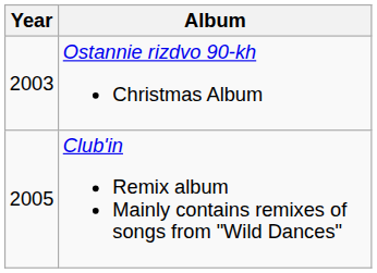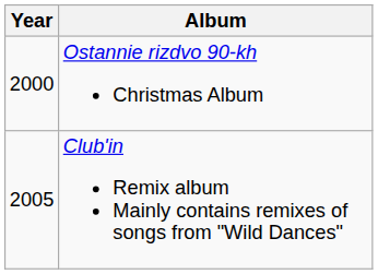Ostannie rizdvo 90-kh Christmas Album | Year: 2003 -> 2000
